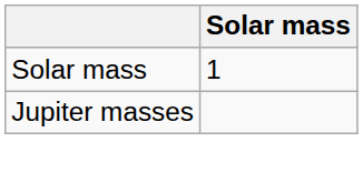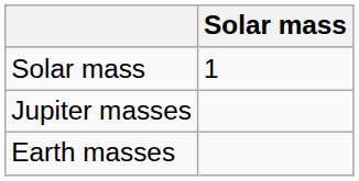+ row: Earth masses
